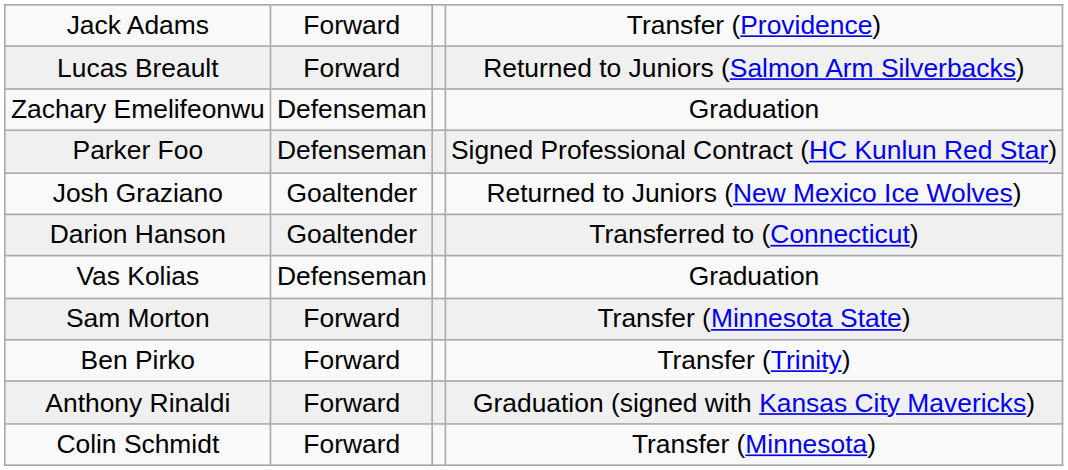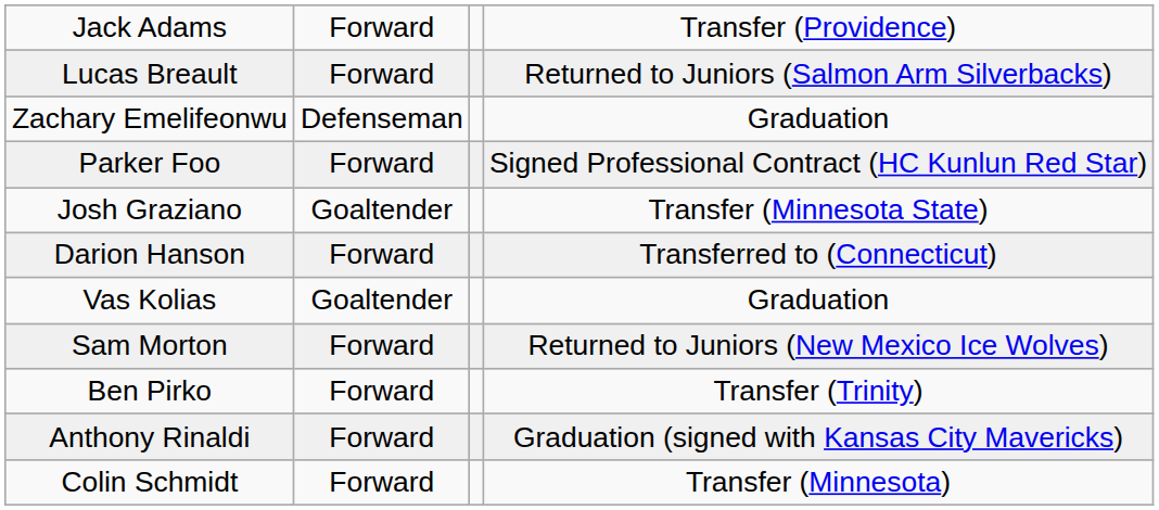Parker Foo | column 2: Defenseman -> Forward
Josh Graziano | column 4: Returned to Juniors (New Mexico Ice Wolves) -> Transfer (Minnesota State)
Darion Hanson | column 2: Goaltender -> Forward
Vas Kolias | column 2: Defenseman -> Goaltender
Sam Morton | column 4: Transfer (Minnesota State) -> Returned to Juniors (New Mexico Ice Wolves)
